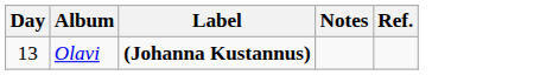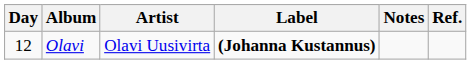+ column: Artist | Olavi Uusivirta
Olavi | Day: 13 -> 12
